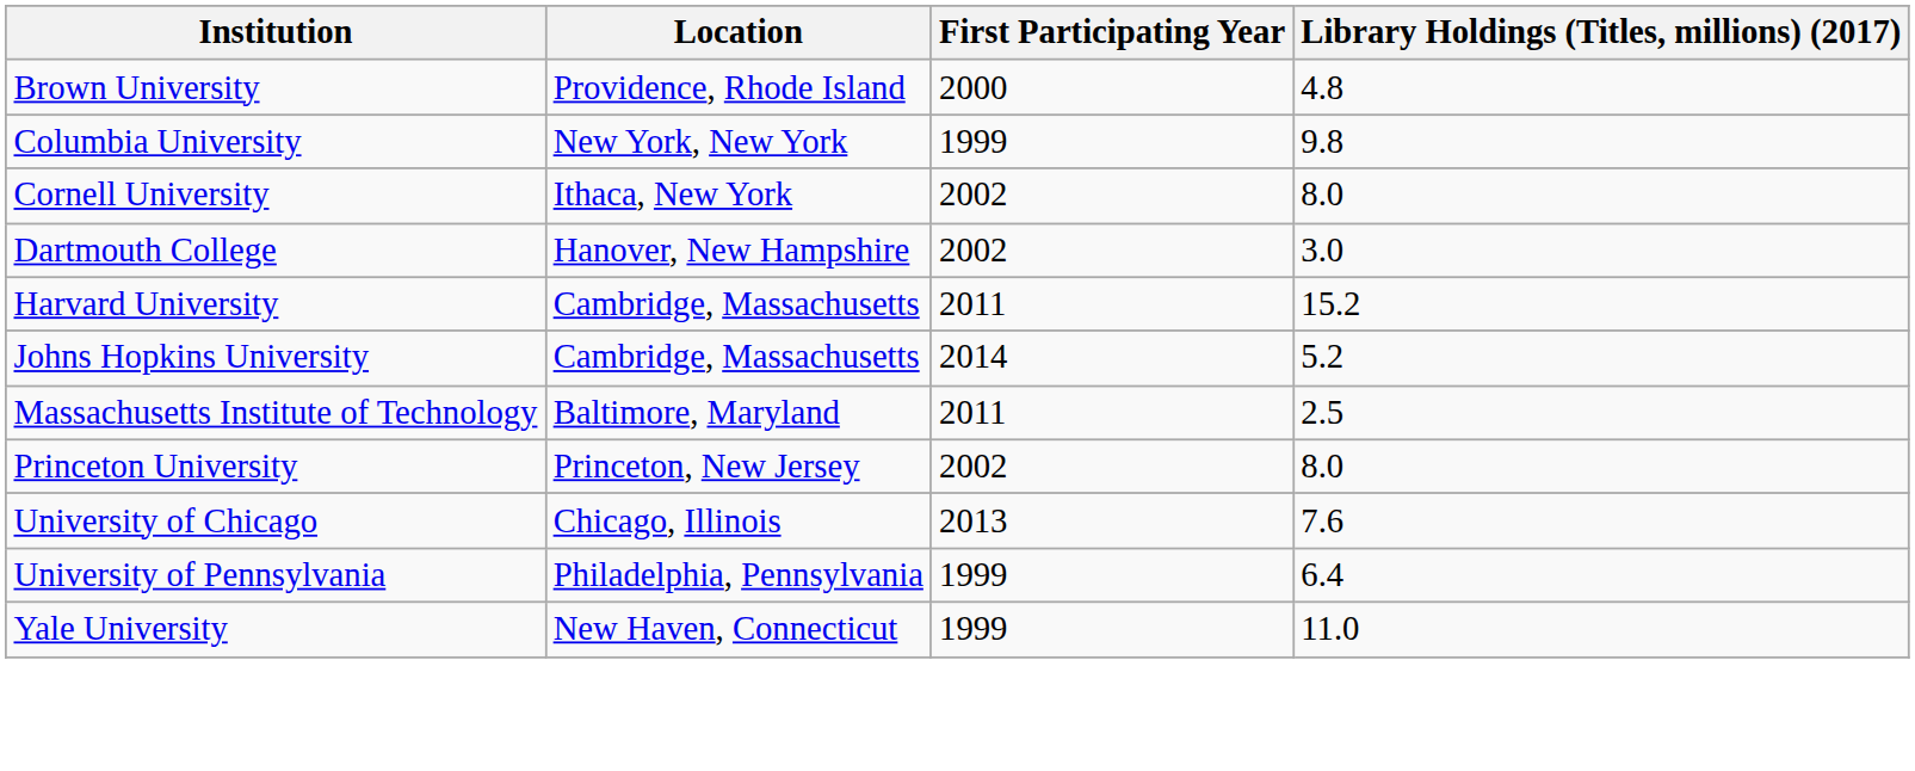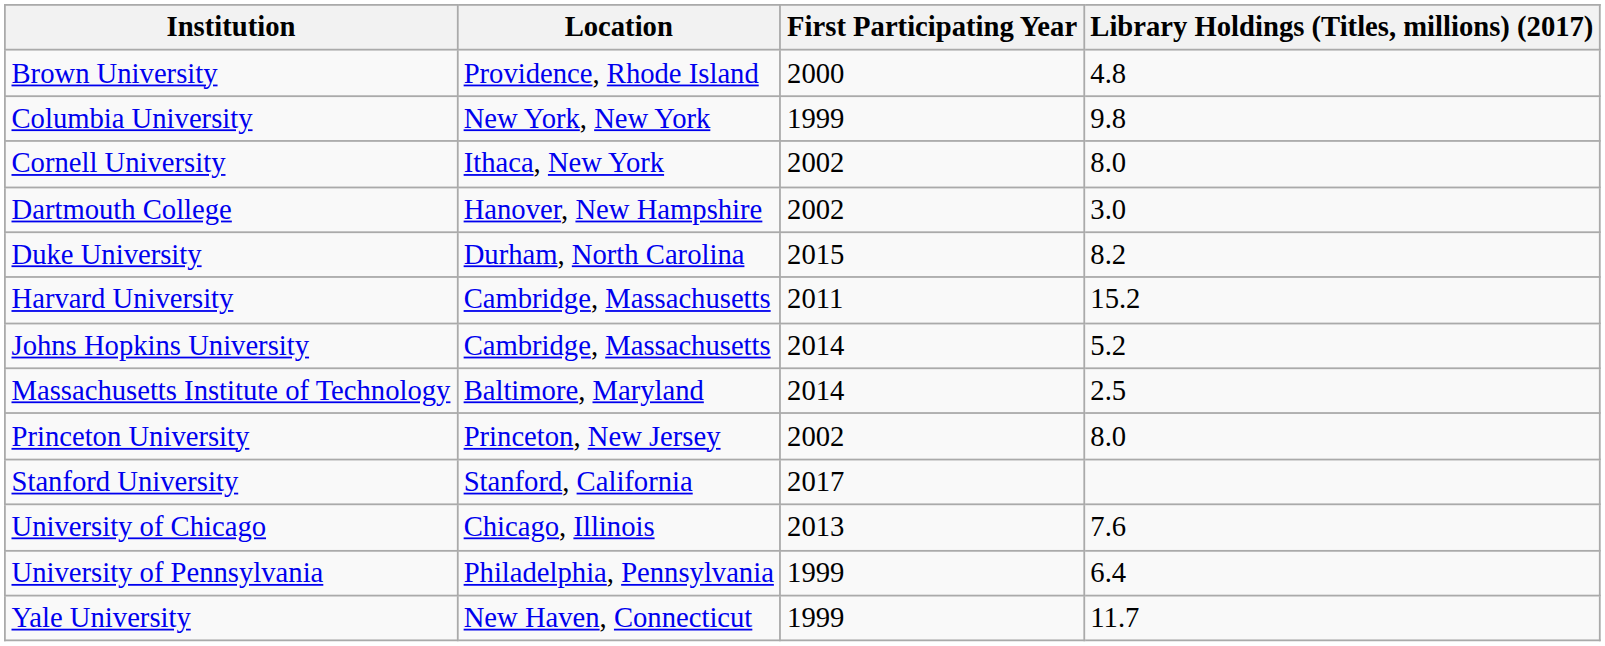+ row: Duke University | Durham, North Carolina | 2015 | 8.2
Massachusetts Institute of Technology | First Participating Year: 2011 -> 2014
+ row: Stanford University | Stanford, California | 2017
Yale University | Library Holdings (Titles, millions) (2017): 11.0 -> 11.7
